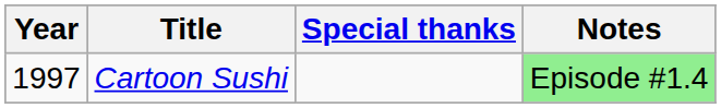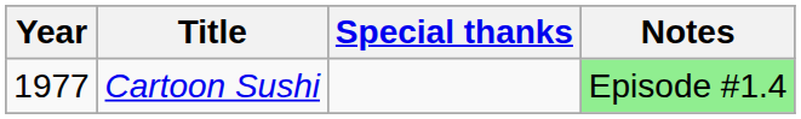Cartoon Sushi | Year: 1997 -> 1977
